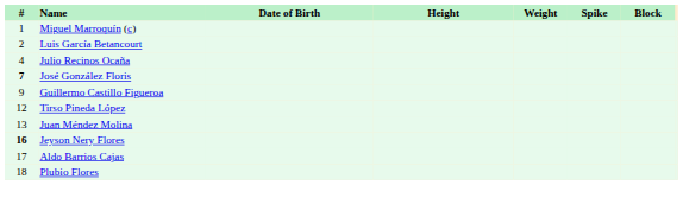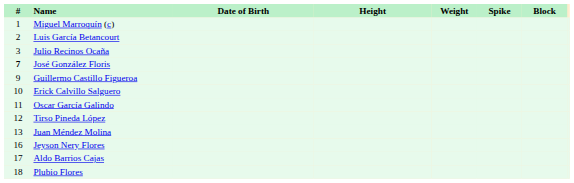Julio Recinos Ocaña | #: 4 -> 3
+ row: 10 | Erick Calvillo Salguero
+ row: 11 | Oscar García Galindo
Jeyson Nery Flores | #: bold -> normal
